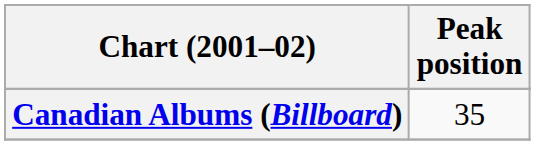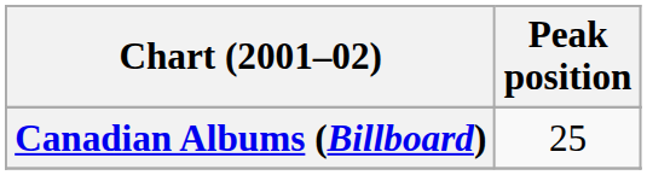Canadian Albums (Billboard) | Peak position: 35 -> 25
